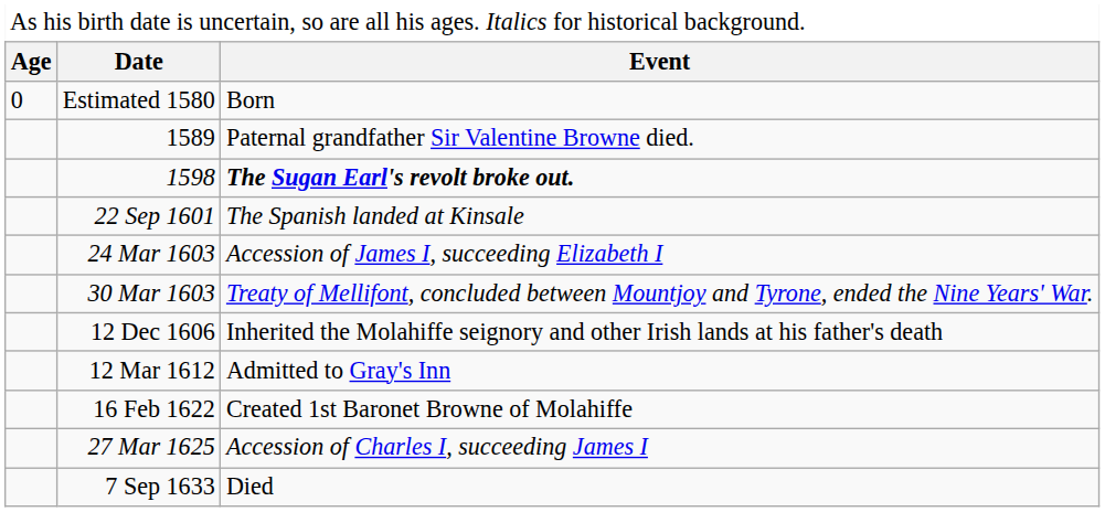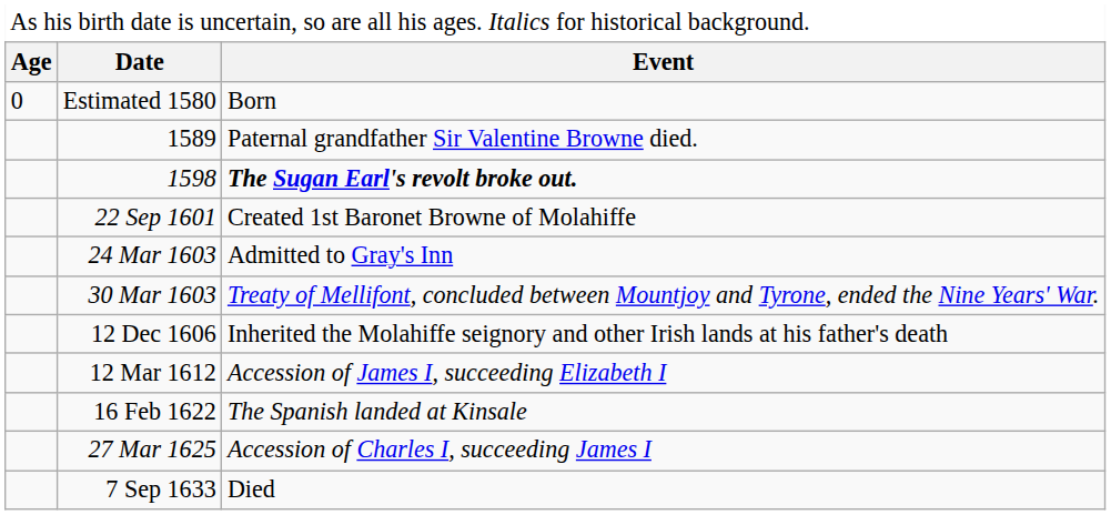22 Sep 1601 | column 3: The Spanish landed at Kinsale -> Created 1st Baronet Browne of Molahiffe
24 Mar 1603 | column 3: Accession of James I, succeeding Elizabeth I -> Admitted to Gray's Inn
12 Mar 1612 | column 3: Admitted to Gray's Inn -> Accession of James I, succeeding Elizabeth I
16 Feb 1622 | column 3: Created 1st Baronet Browne of Molahiffe -> The Spanish landed at Kinsale
